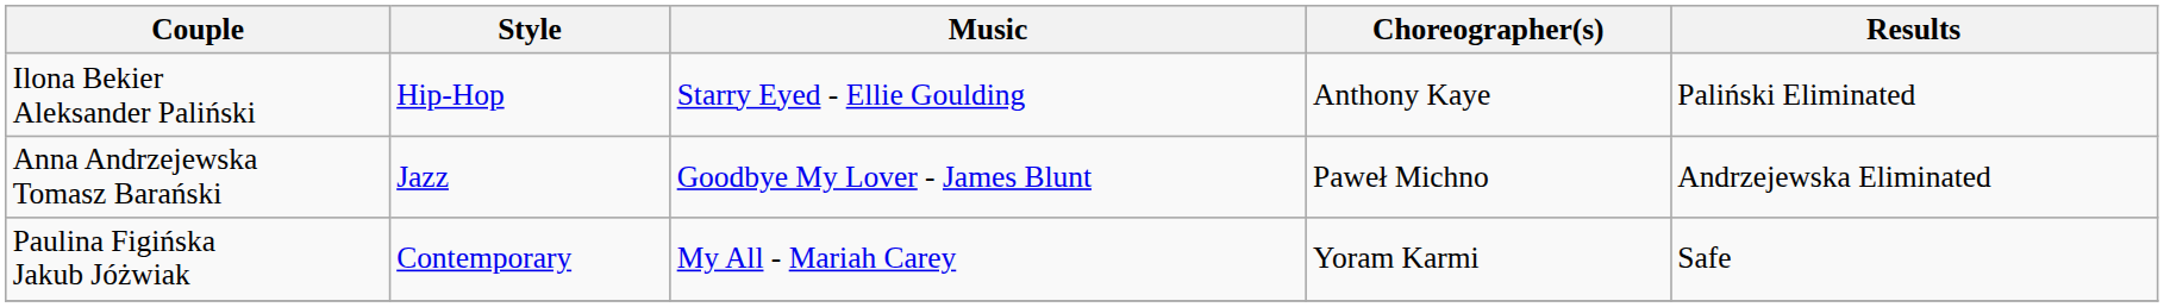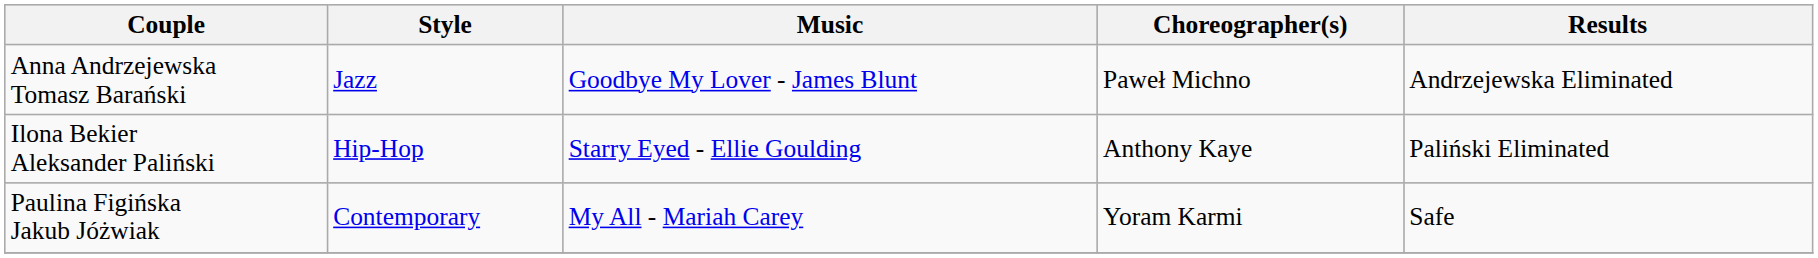rows swapped: Anna Andrzejewska Tomasz Barański <-> Ilona Bekier Aleksander Paliński
